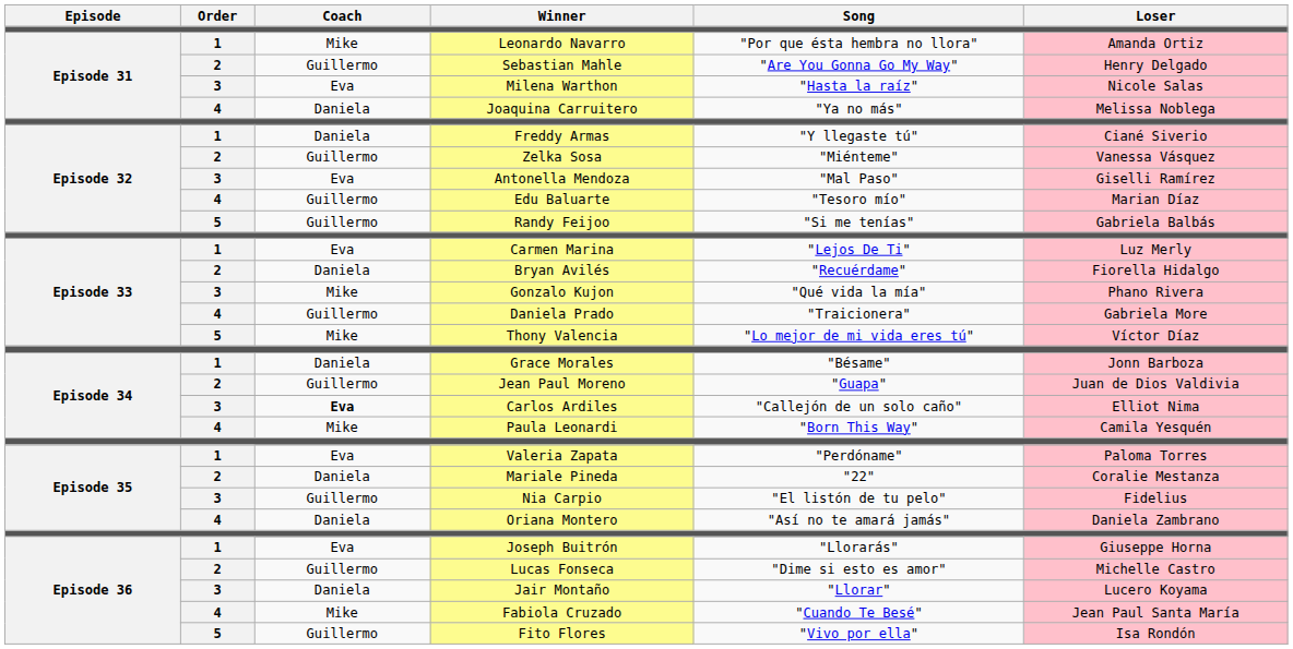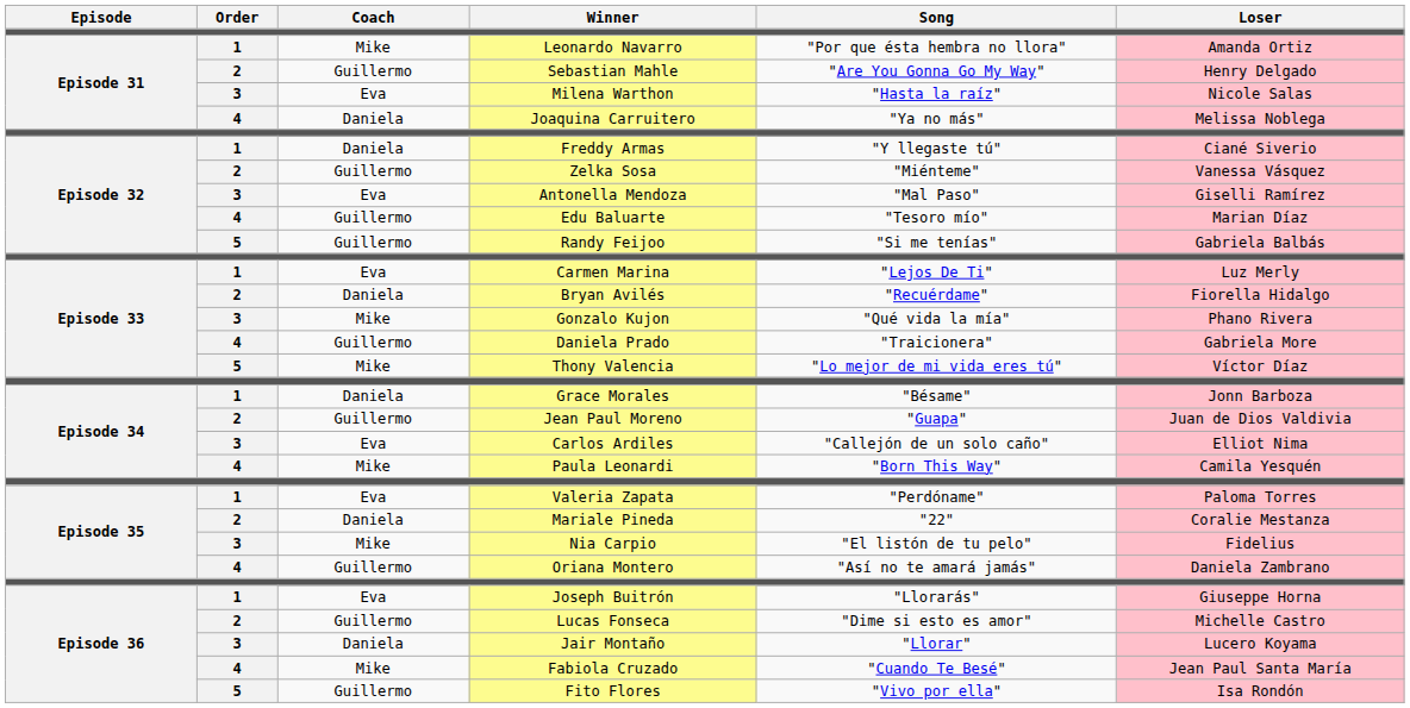Carlos Ardiles | Coach: bold -> normal
Nia Carpio | Coach: Guillermo -> Mike
Oriana Montero | Coach: Daniela -> Guillermo
